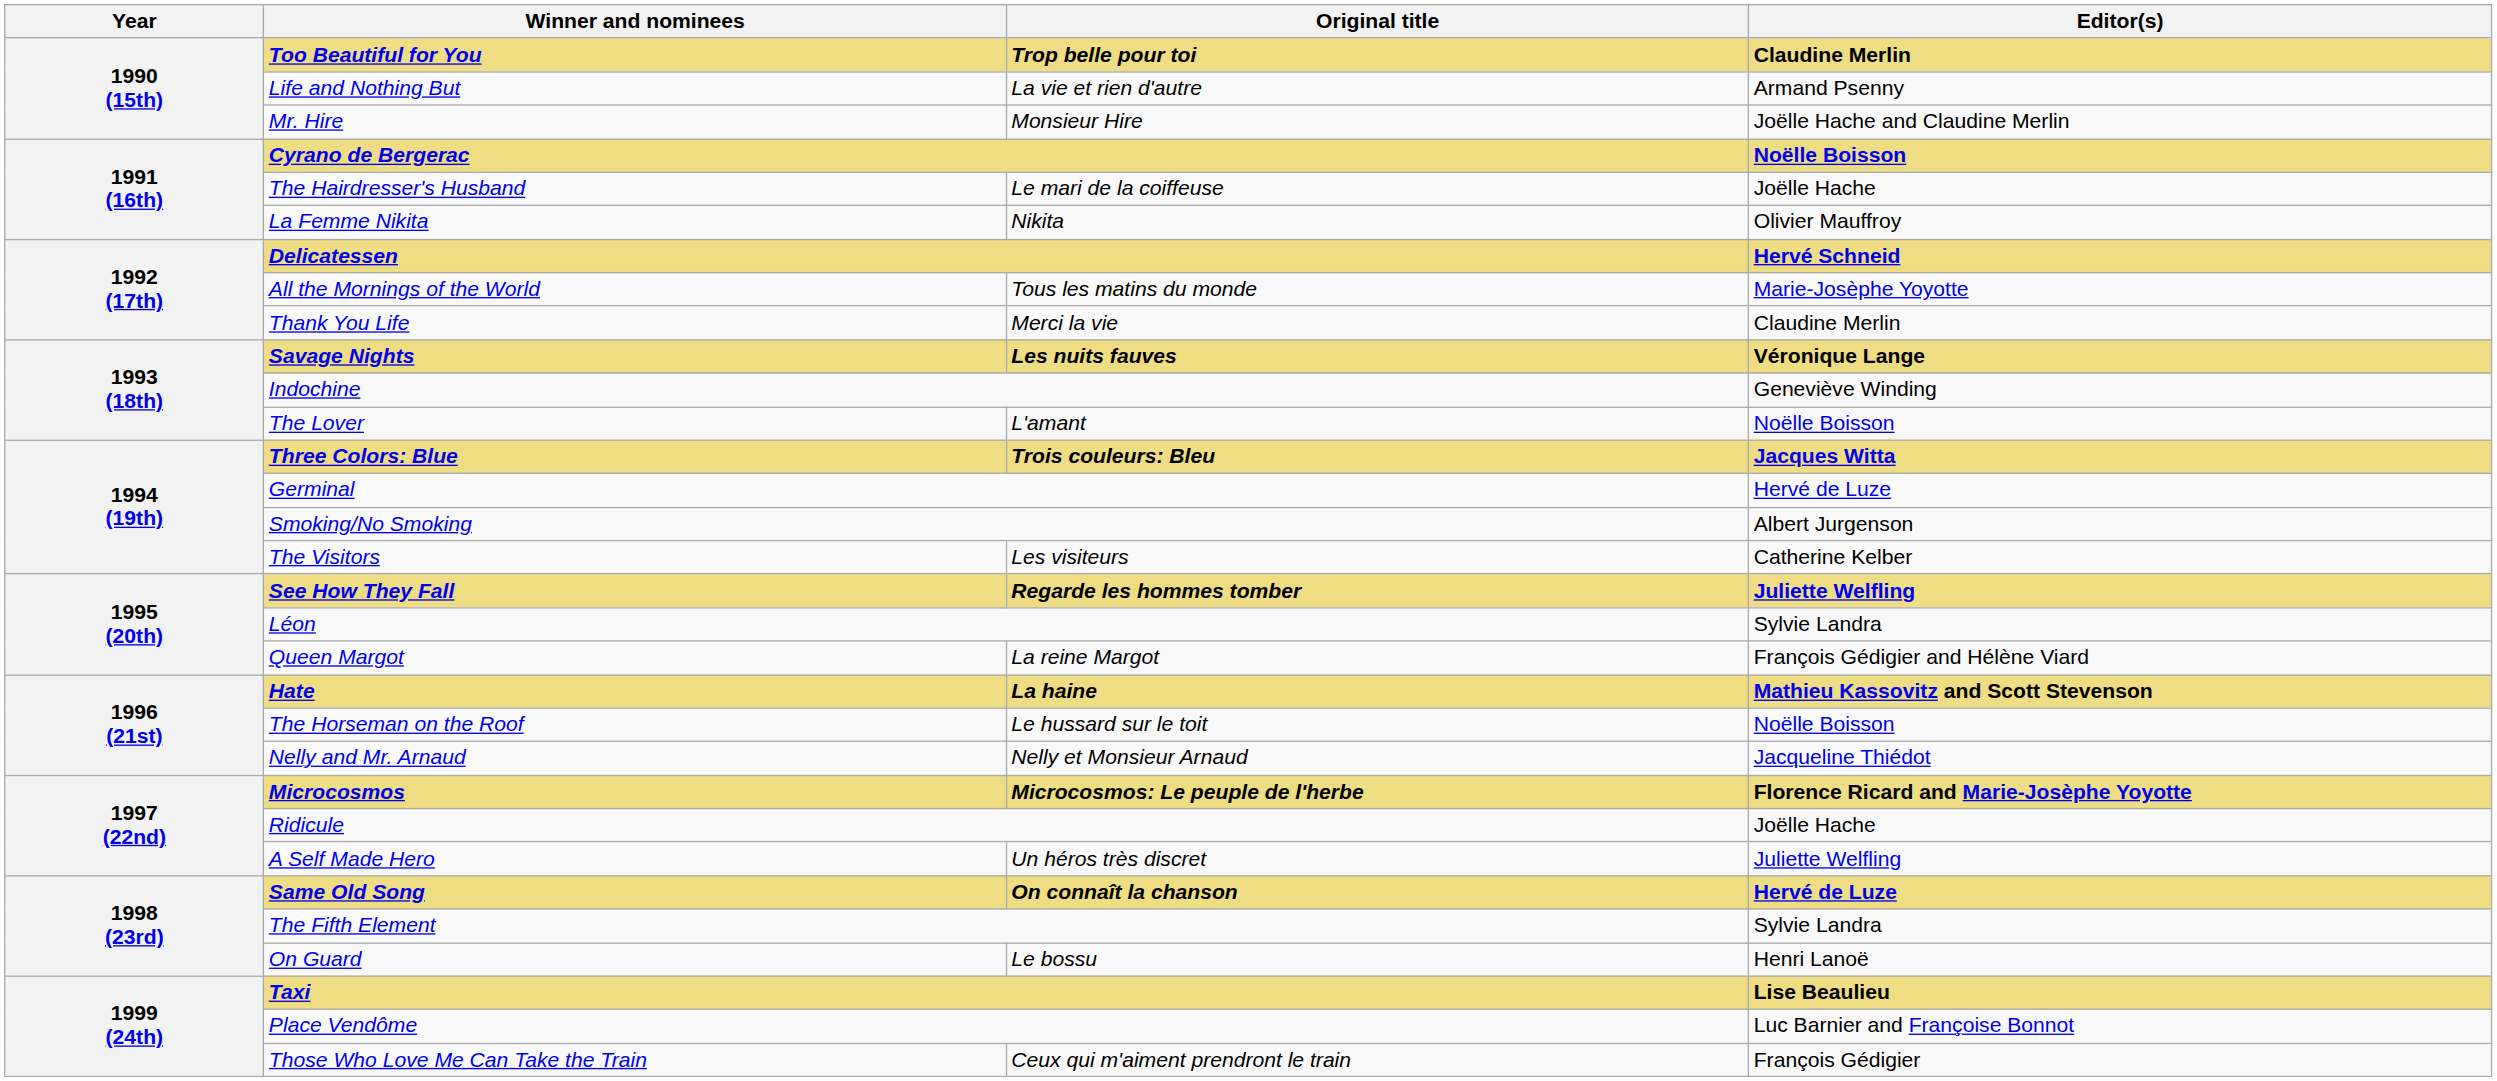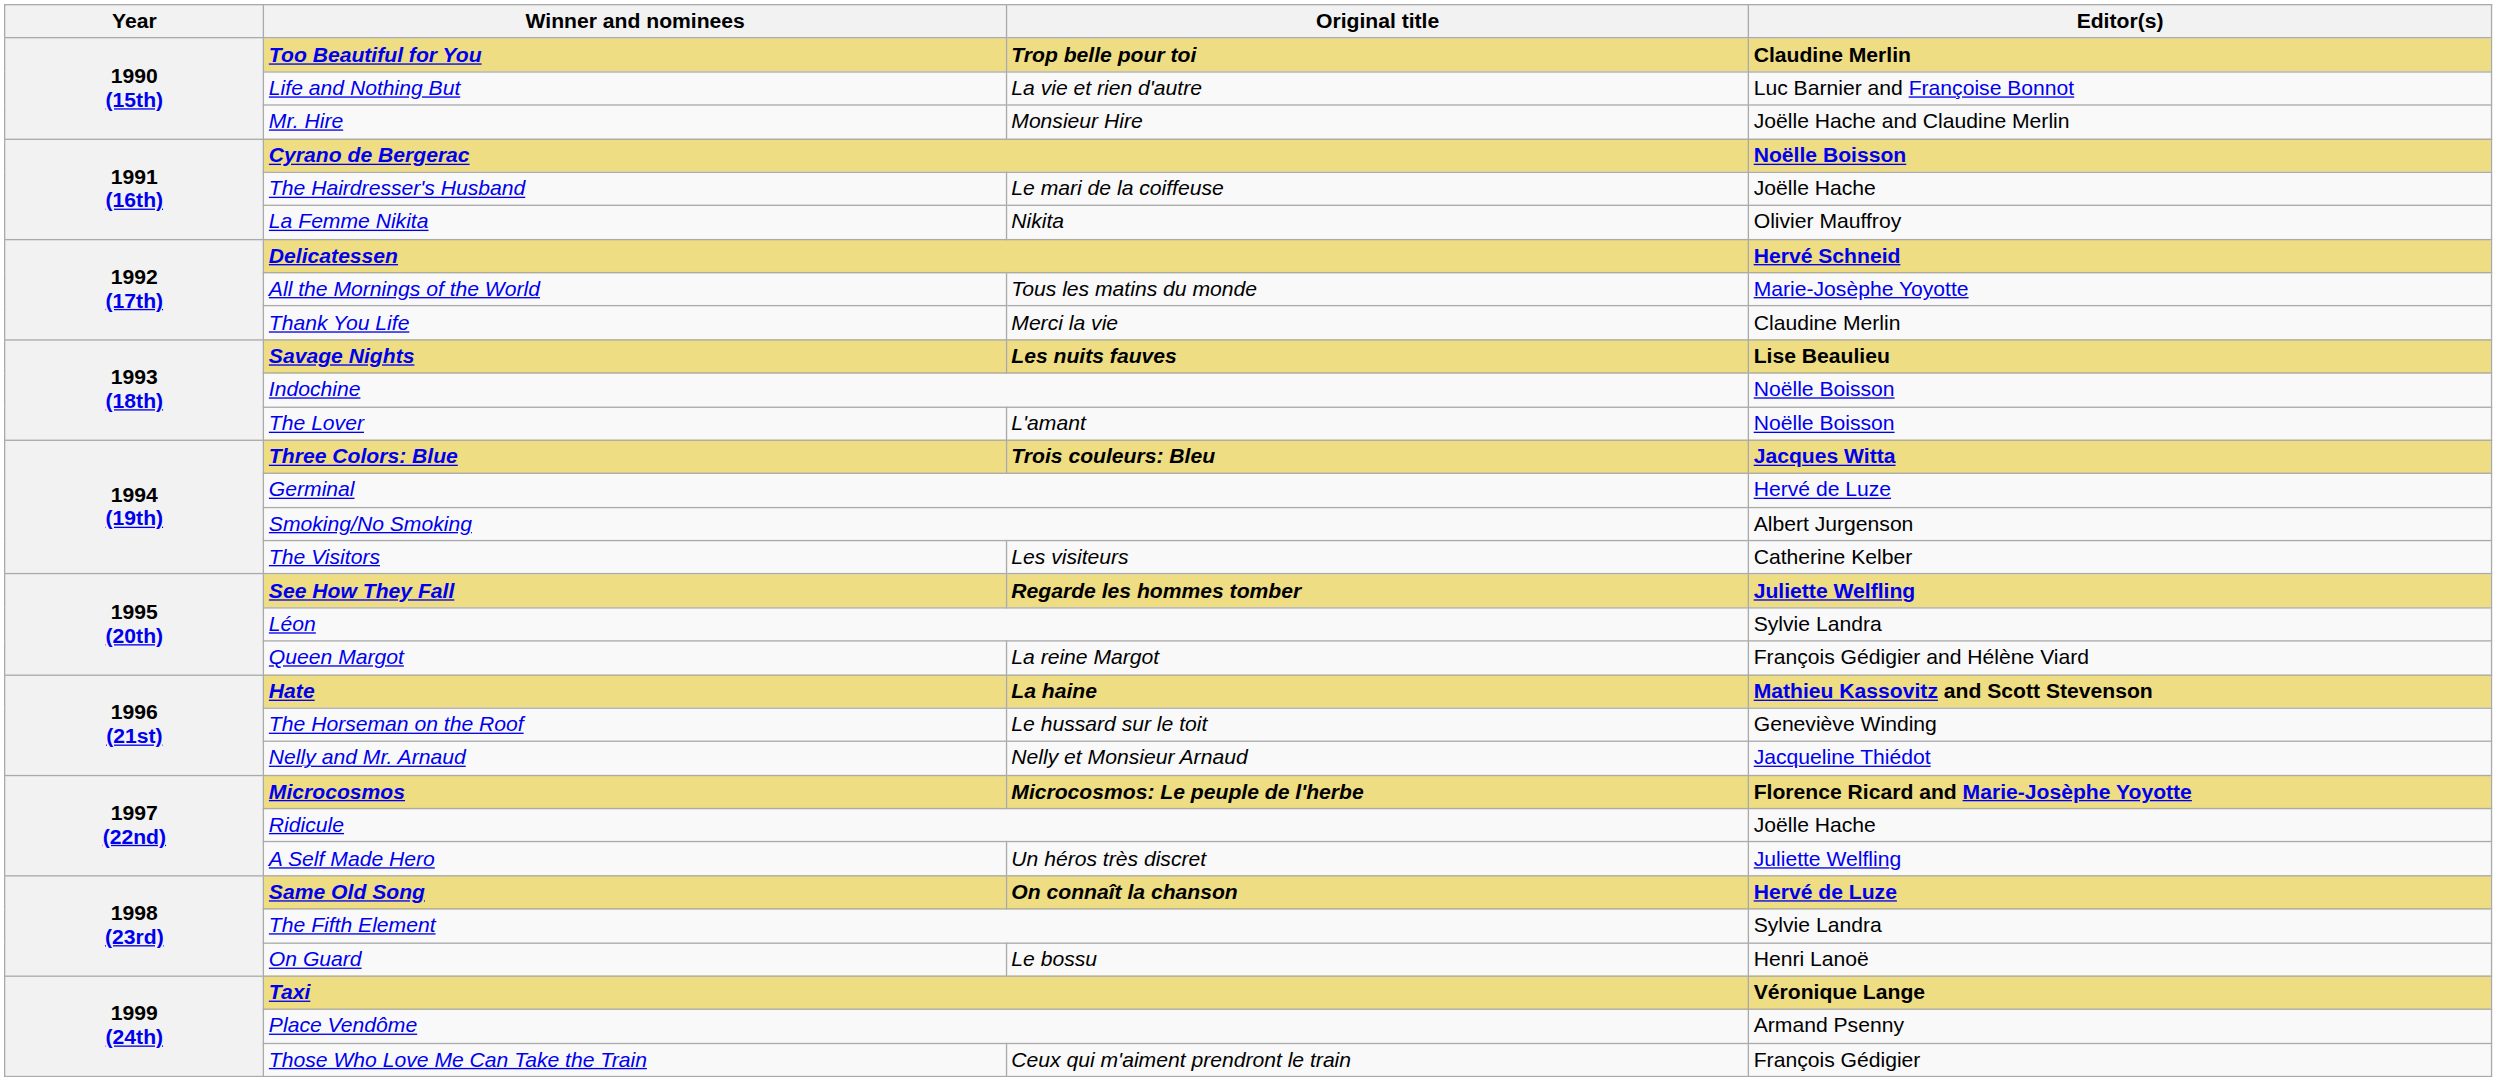Life and Nothing But | Editor(s): Armand Psenny -> Luc Barnier and Françoise Bonnot
Savage Nights | Editor(s): Véronique Lange -> Lise Beaulieu
Indochine | Editor(s): Geneviève Winding -> Noëlle Boisson
The Horseman on the Roof | Editor(s): Noëlle Boisson -> Geneviève Winding
Taxi | Editor(s): Lise Beaulieu -> Véronique Lange
Place Vendôme | Editor(s): Luc Barnier and Françoise Bonnot -> Armand Psenny
